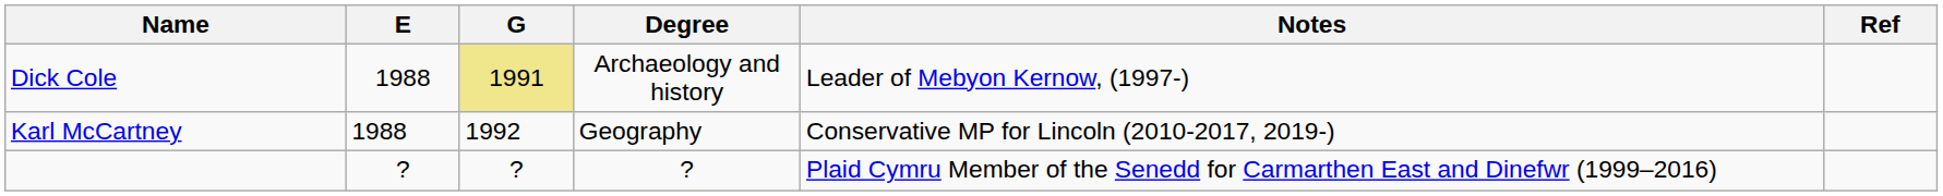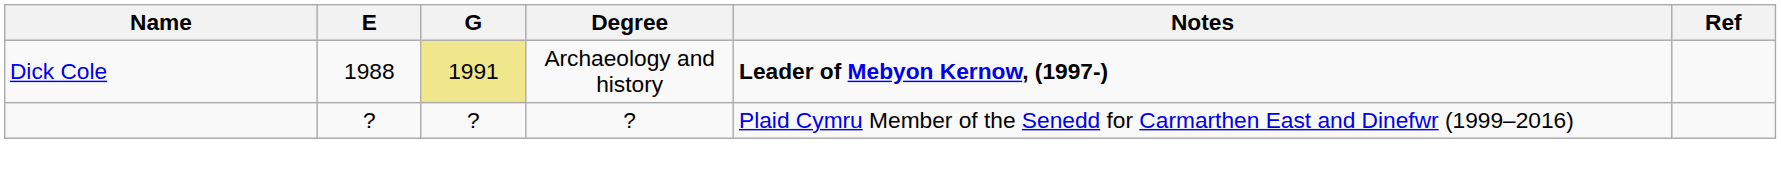Dick Cole | Notes: normal -> bold
- row: Karl McCartney | 1988 | 1992 | Geography | Conservative MP for Lincoln (2010-2017, 2019-)
